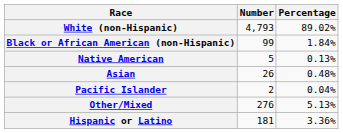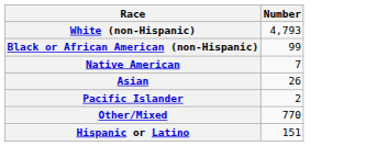- column: Percentage | 89.02% | 1.84% | 0.13% | 0.48% | 0.04% | 5.13% | 3.36%
Native American | Number: 5 -> 7
Other/Mixed | Number: 276 -> 770
Hispanic or Latino | Number: 181 -> 151
